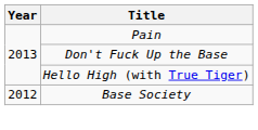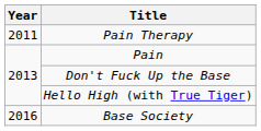+ row: 2011 | Pain Therapy
Base Society | Year: 2012 -> 2016
